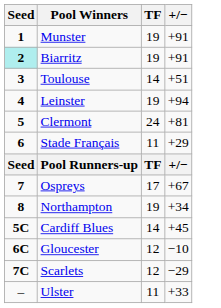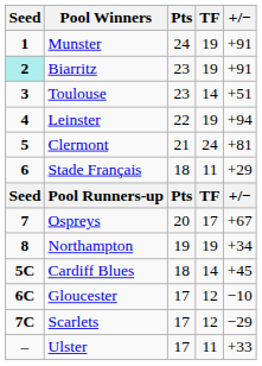+ column: Pts | 24 | 23 | 23 | 22 | 21 | 18 | Pts | 20 | 19 | 18 | 17 | 17 | 17
